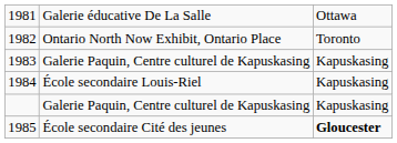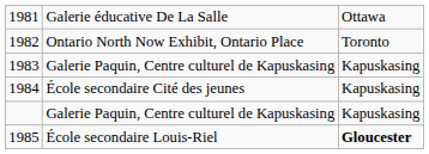1984 | column 2: École secondaire Louis-Riel -> École secondaire Cité des jeunes
1985 | column 2: École secondaire Cité des jeunes -> École secondaire Louis-Riel
